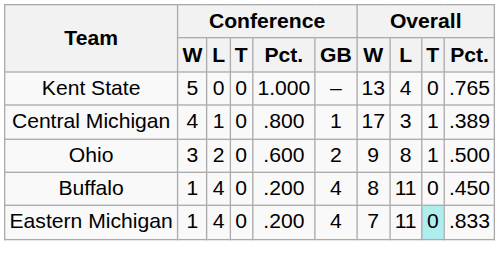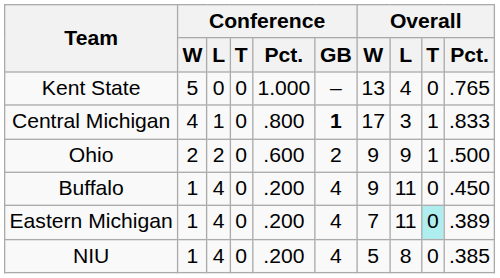Central Michigan | Conference / GB: normal -> bold
Central Michigan | Overall / Pct.: .389 -> .833
Ohio | Conference / W: 3 -> 2
Ohio | Overall / L: 8 -> 9
Buffalo | Overall / W: 8 -> 9
Eastern Michigan | Overall / Pct.: .833 -> .389
+ row: NIU | 1 | 4 | 0 | .200 | 4 | 5 | 8 | 0 | .385
